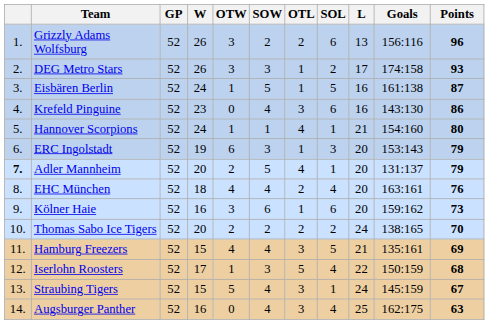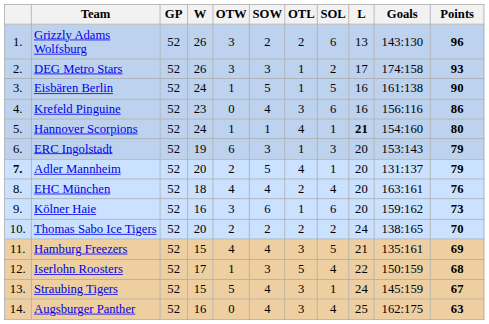Grizzly Adams Wolfsburg | Goals: 156:116 -> 143:130
Eisbären Berlin | Points: 87 -> 90
Krefeld Pinguine | Goals: 143:130 -> 156:116
Hannover Scorpions | L: normal -> bold
